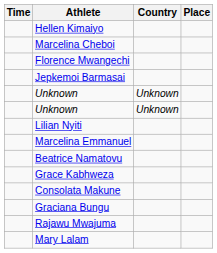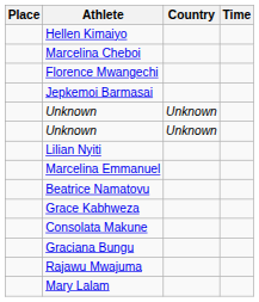columns swapped: Place <-> Time
